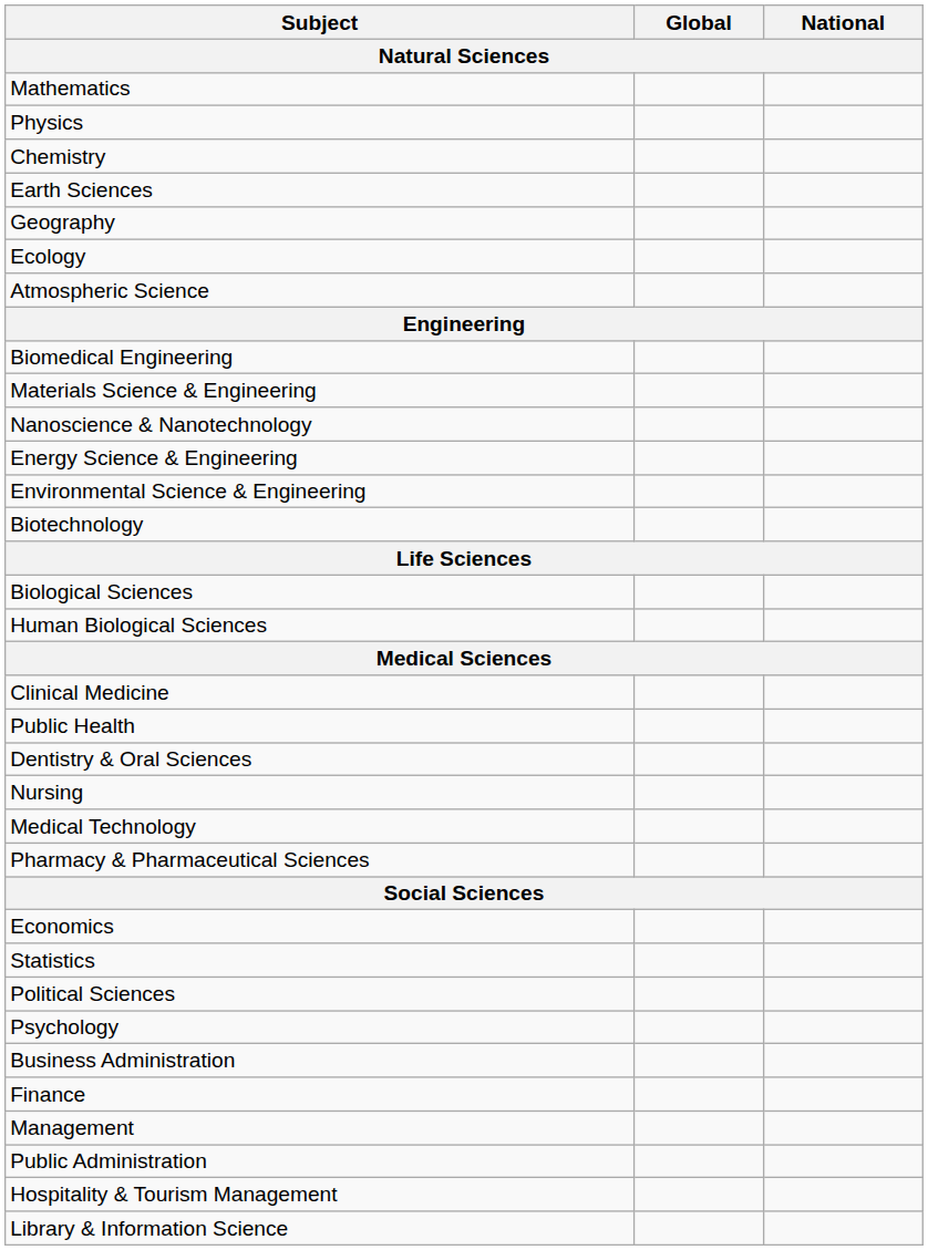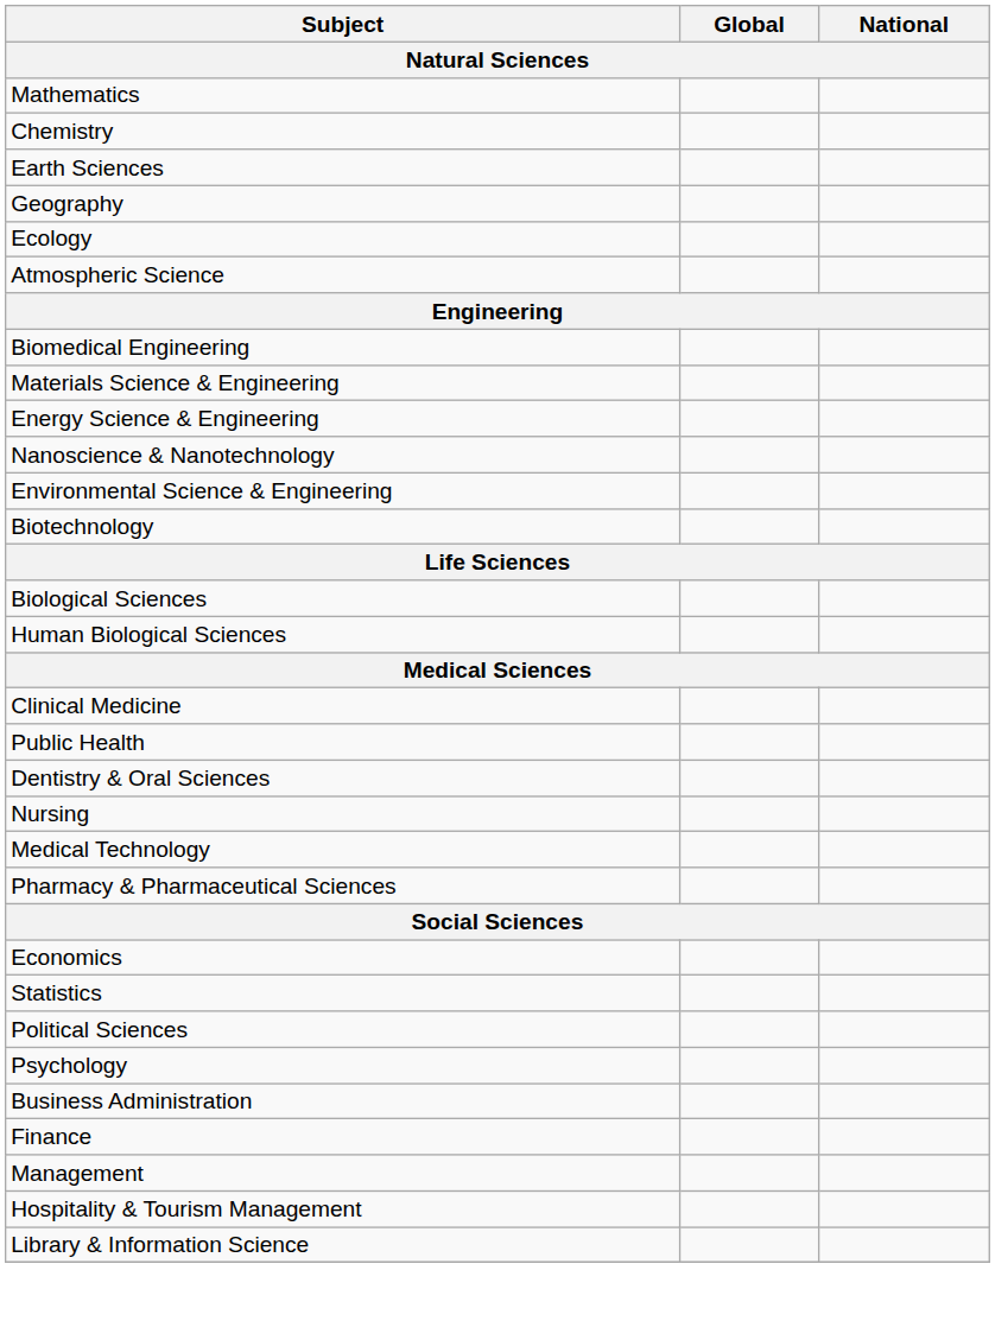- row: Physics
rows swapped: Nanoscience & Nanotechnology <-> Energy Science & Engineering
- row: Public Administration
